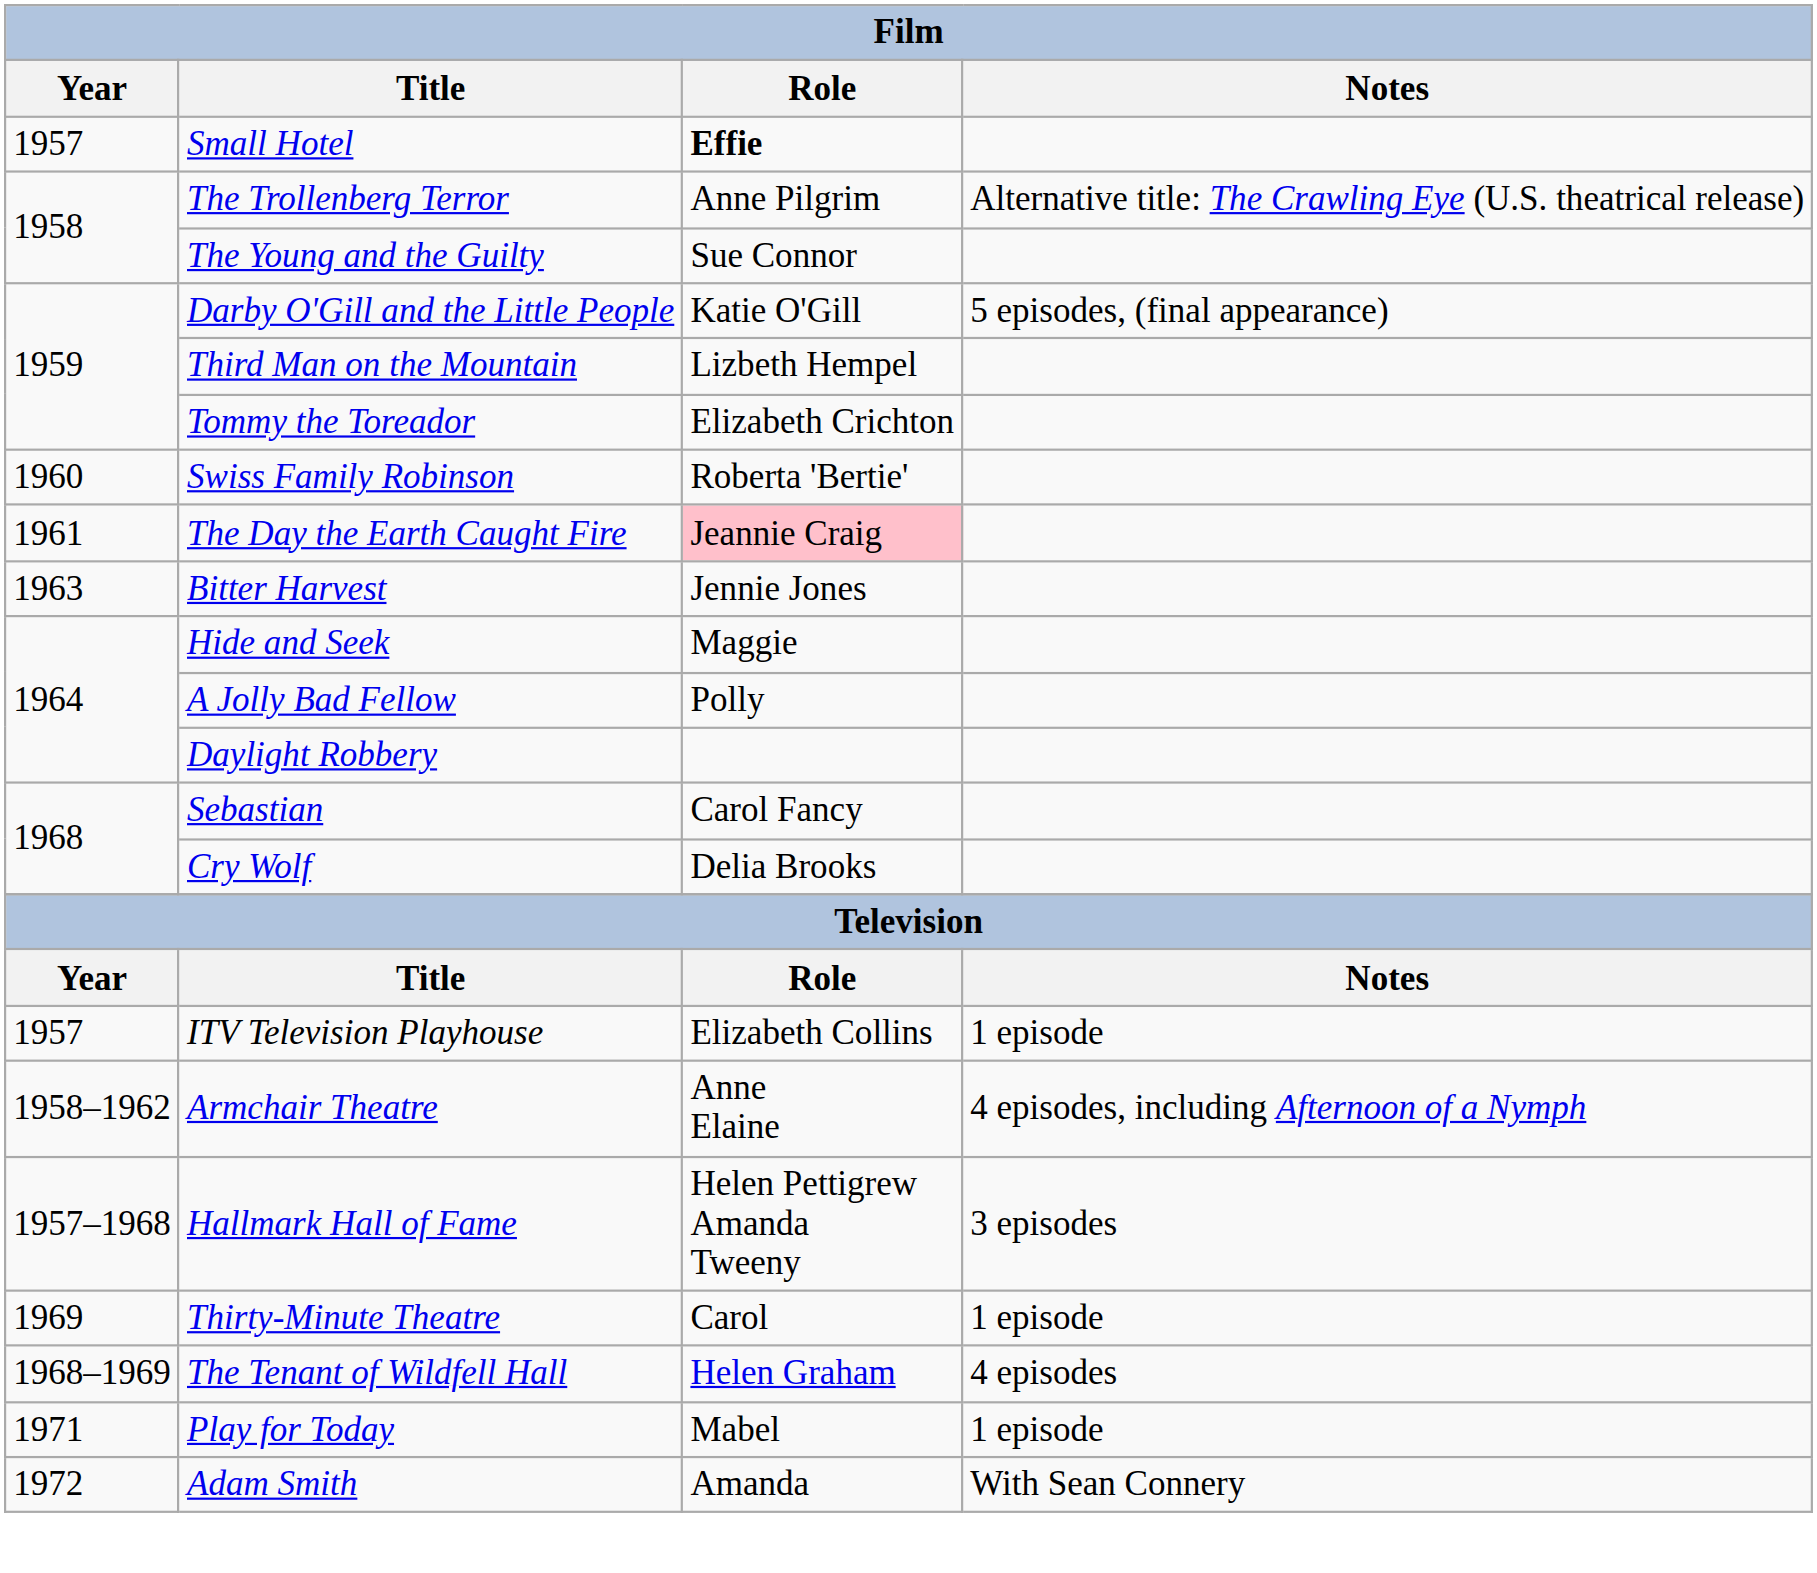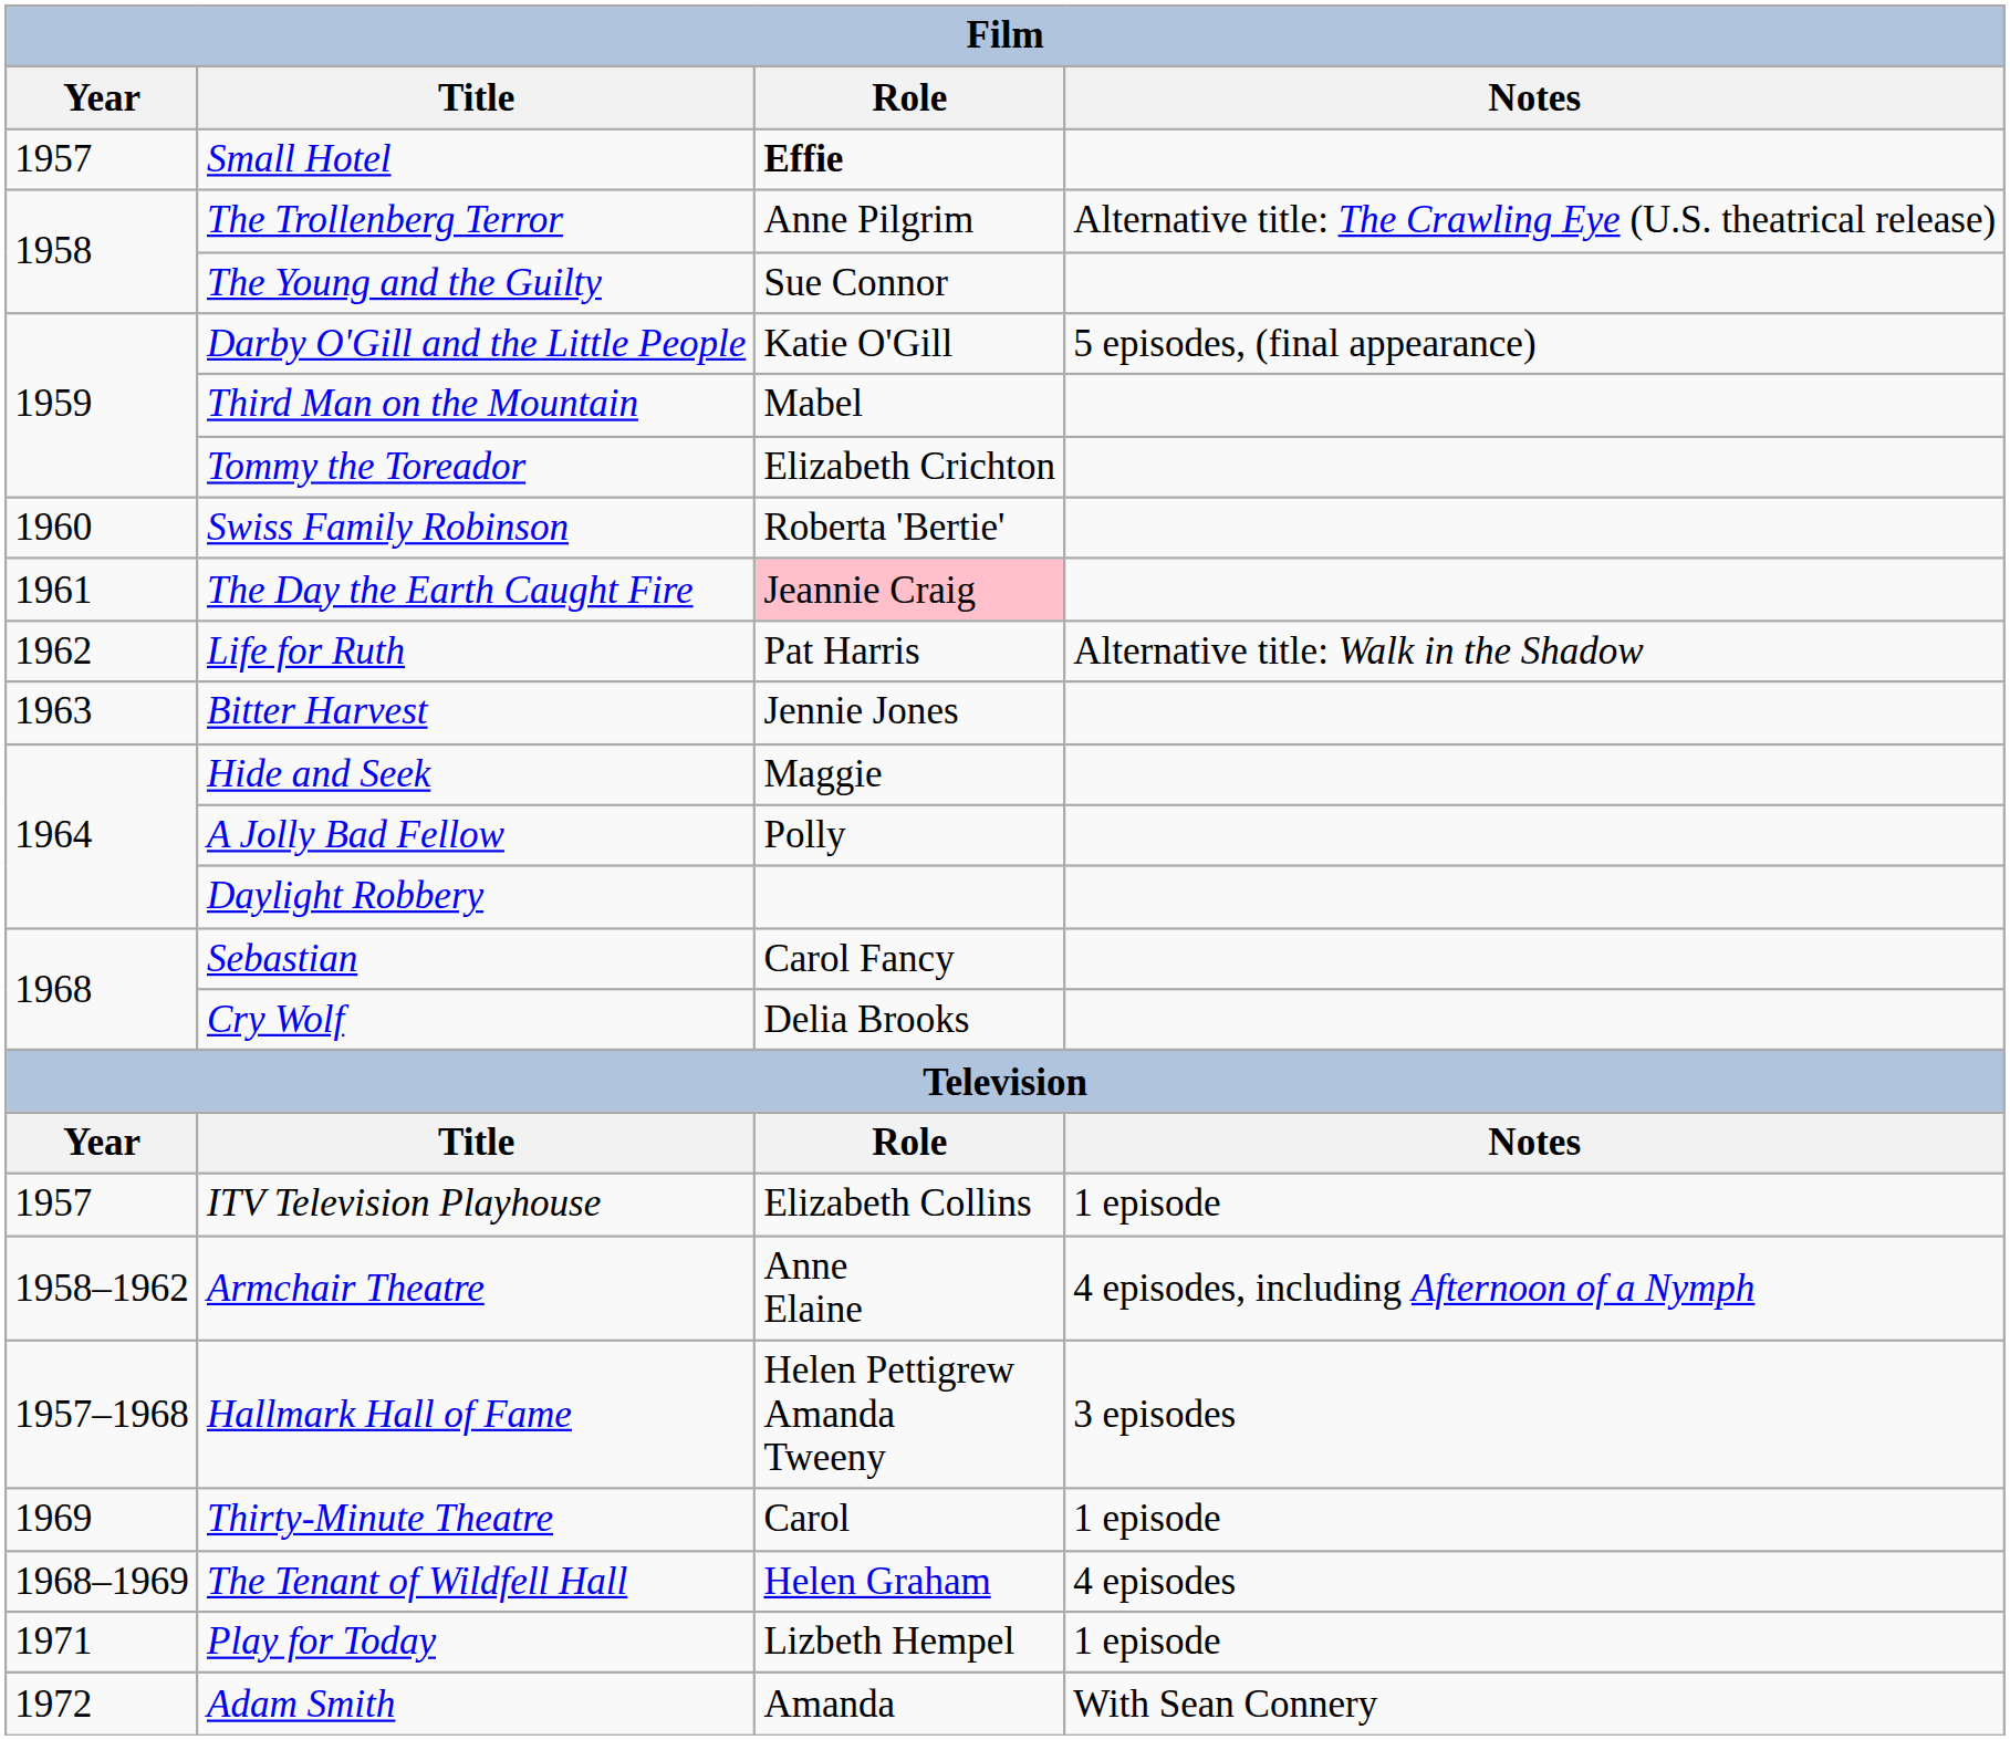Third Man on the Mountain | Role: Lizbeth Hempel -> Mabel
+ row: 1962 | Life for Ruth | Pat Harris | Alternative title: Walk in the Shadow
Play for Today | Role: Mabel -> Lizbeth Hempel
